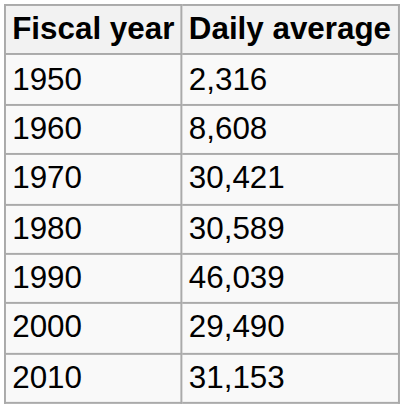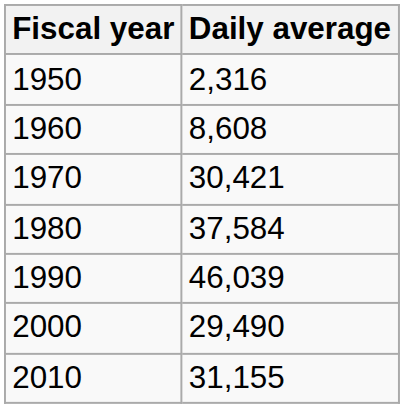1980 | Daily average: 30,589 -> 37,584
2010 | Daily average: 31,153 -> 31,155
